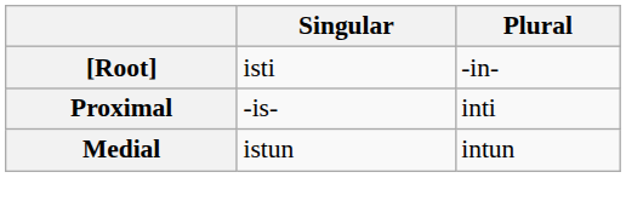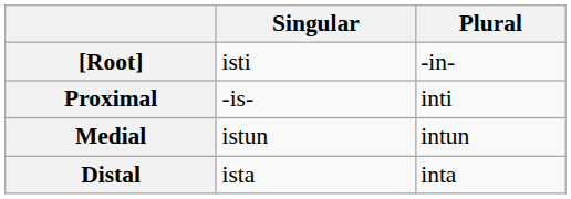+ row: Distal | ista | inta
